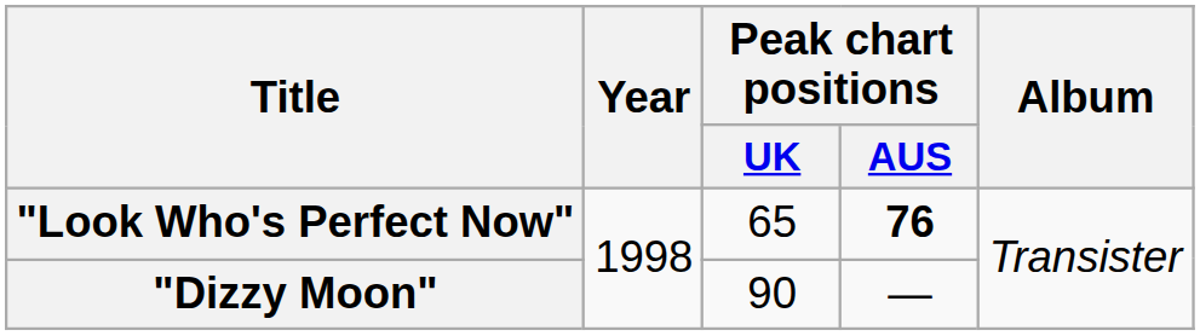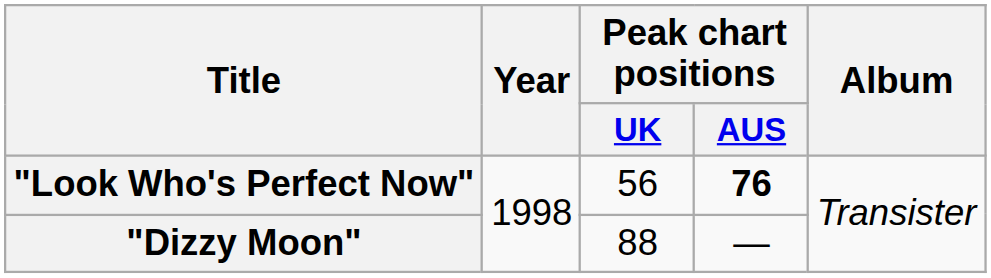"Look Who's Perfect Now" | Peak chart positions / UK: 65 -> 56
"Dizzy Moon" | Peak chart positions / UK: 90 -> 88
